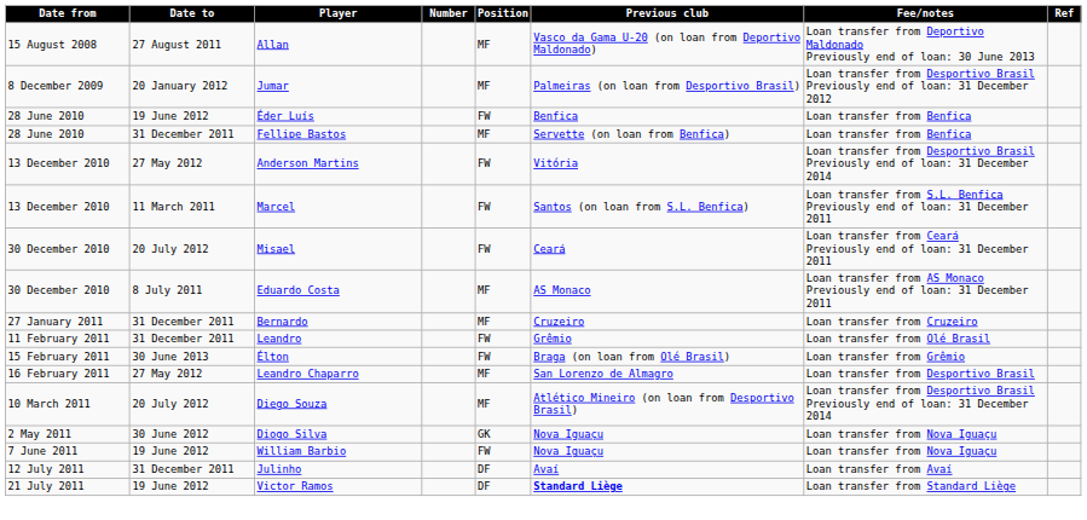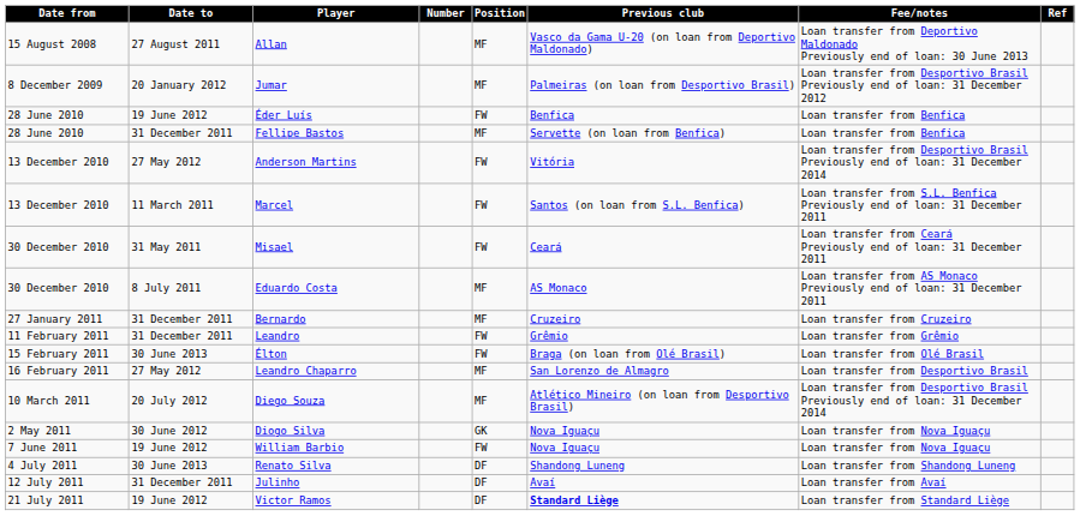Misael | Date to: 20 July 2012 -> 31 May 2011
Leandro | Fee/notes: Loan transfer from Olé Brasil -> Loan transfer from Grêmio
Élton | Fee/notes: Loan transfer from Grêmio -> Loan transfer from Olé Brasil
+ row: 4 July 2011 | 30 June 2013 | Renato Silva | DF | Shandong Luneng | Loan transfer from Shandong Luneng
